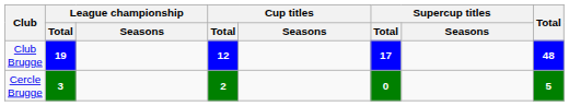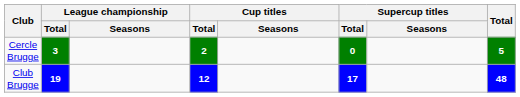rows swapped: Cercle Brugge <-> Club Brugge
